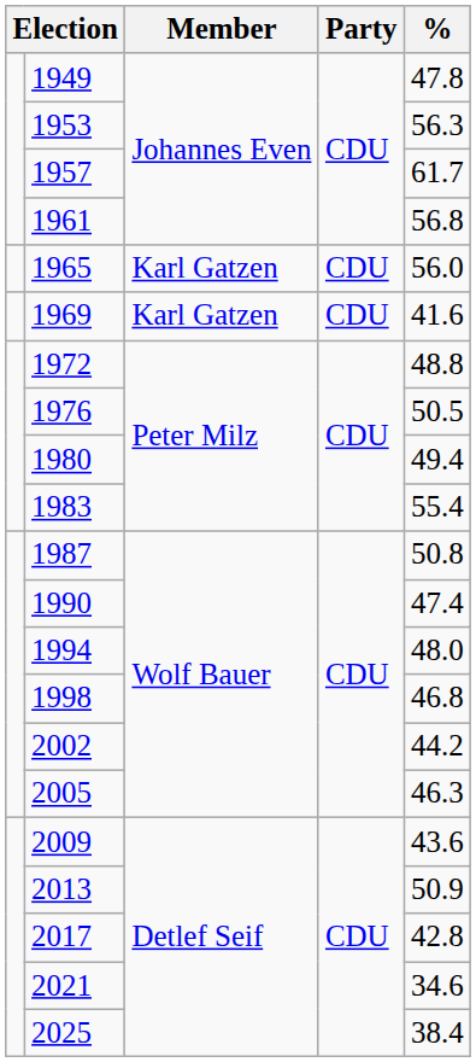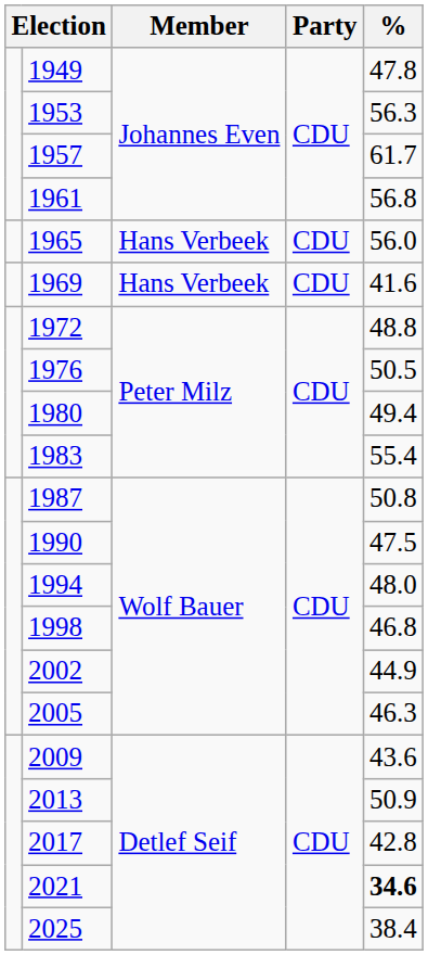1965 | Member: Karl Gatzen -> Hans Verbeek
1969 | Member: Karl Gatzen -> Hans Verbeek
1990 | %: 47.4 -> 47.5
2002 | %: 44.2 -> 44.9
2021 | %: normal -> bold
